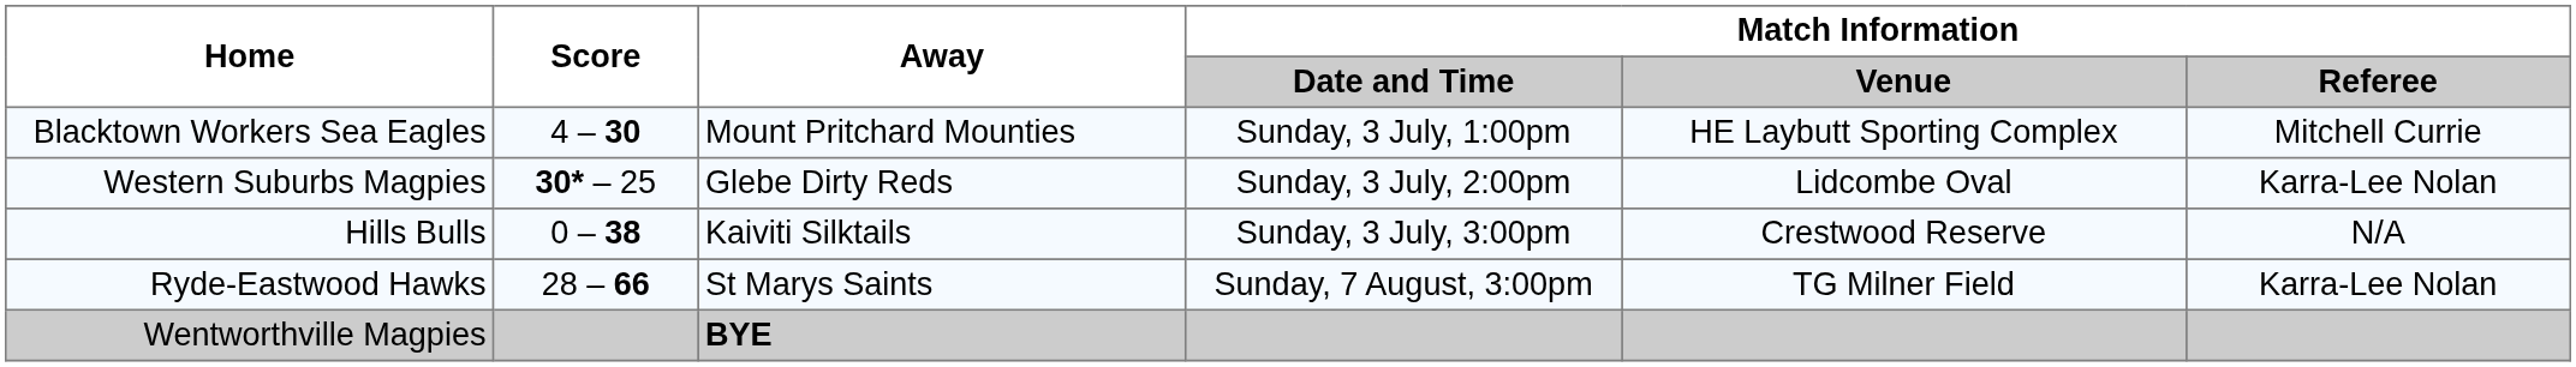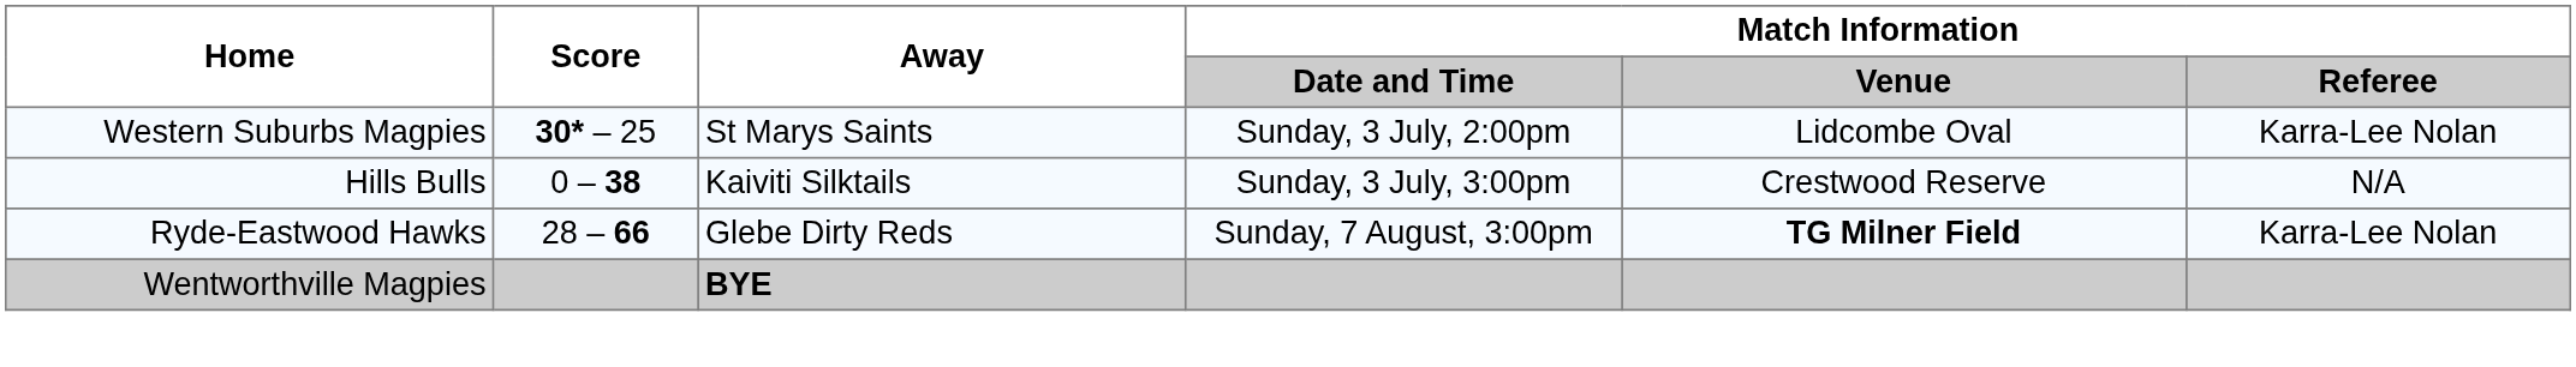- row: Blacktown Workers Sea Eagles | 4 – 30 | Mount Pritchard Mounties | Sunday, 3 July, 1:00pm | HE Laybutt Sporting Complex | Mitchell Currie
Western Suburbs Magpies | Away: Glebe Dirty Reds -> St Marys Saints
Ryde-Eastwood Hawks | Away: St Marys Saints -> Glebe Dirty Reds
Ryde-Eastwood Hawks | Match Information / Venue: normal -> bold
